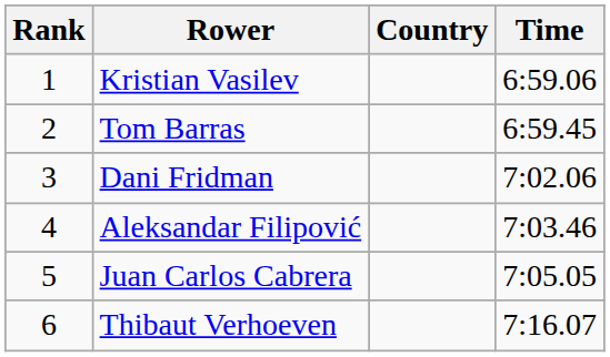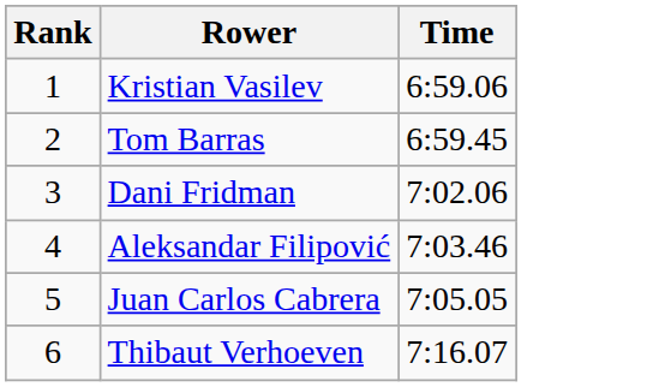- column: Country
